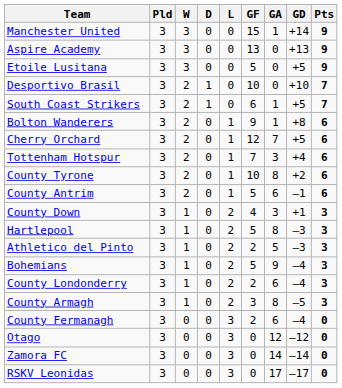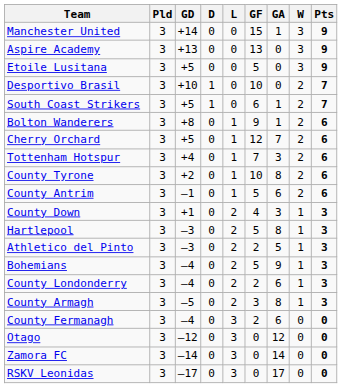columns swapped: W <-> GD
